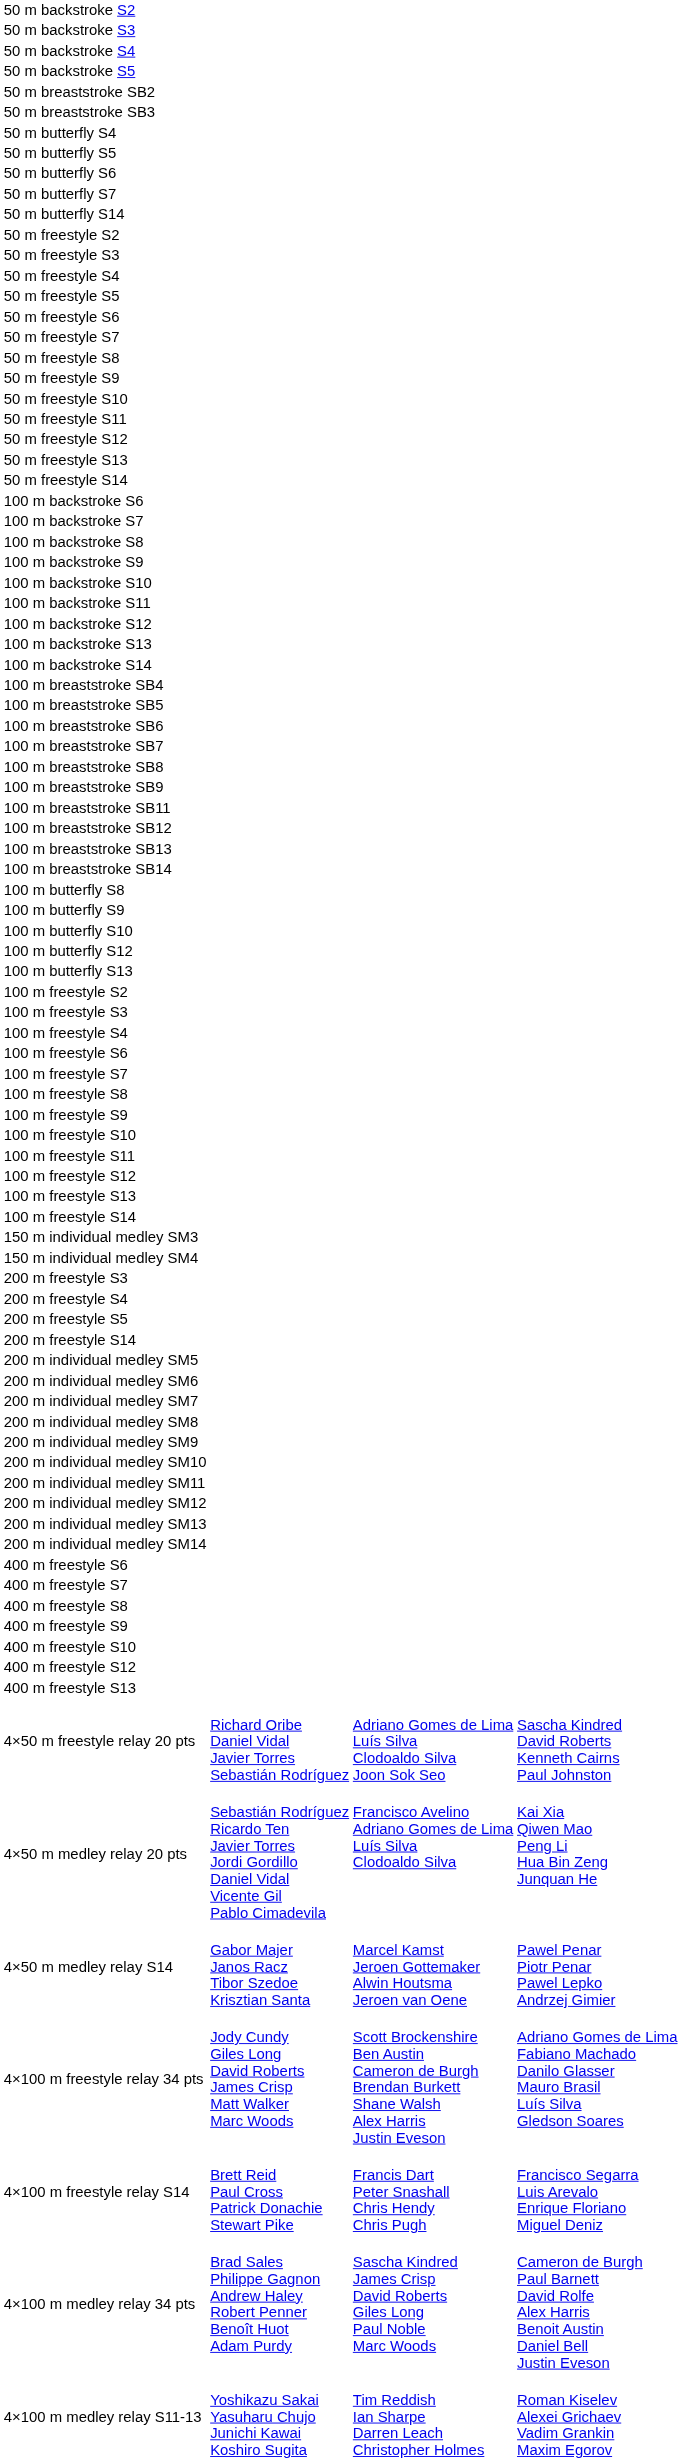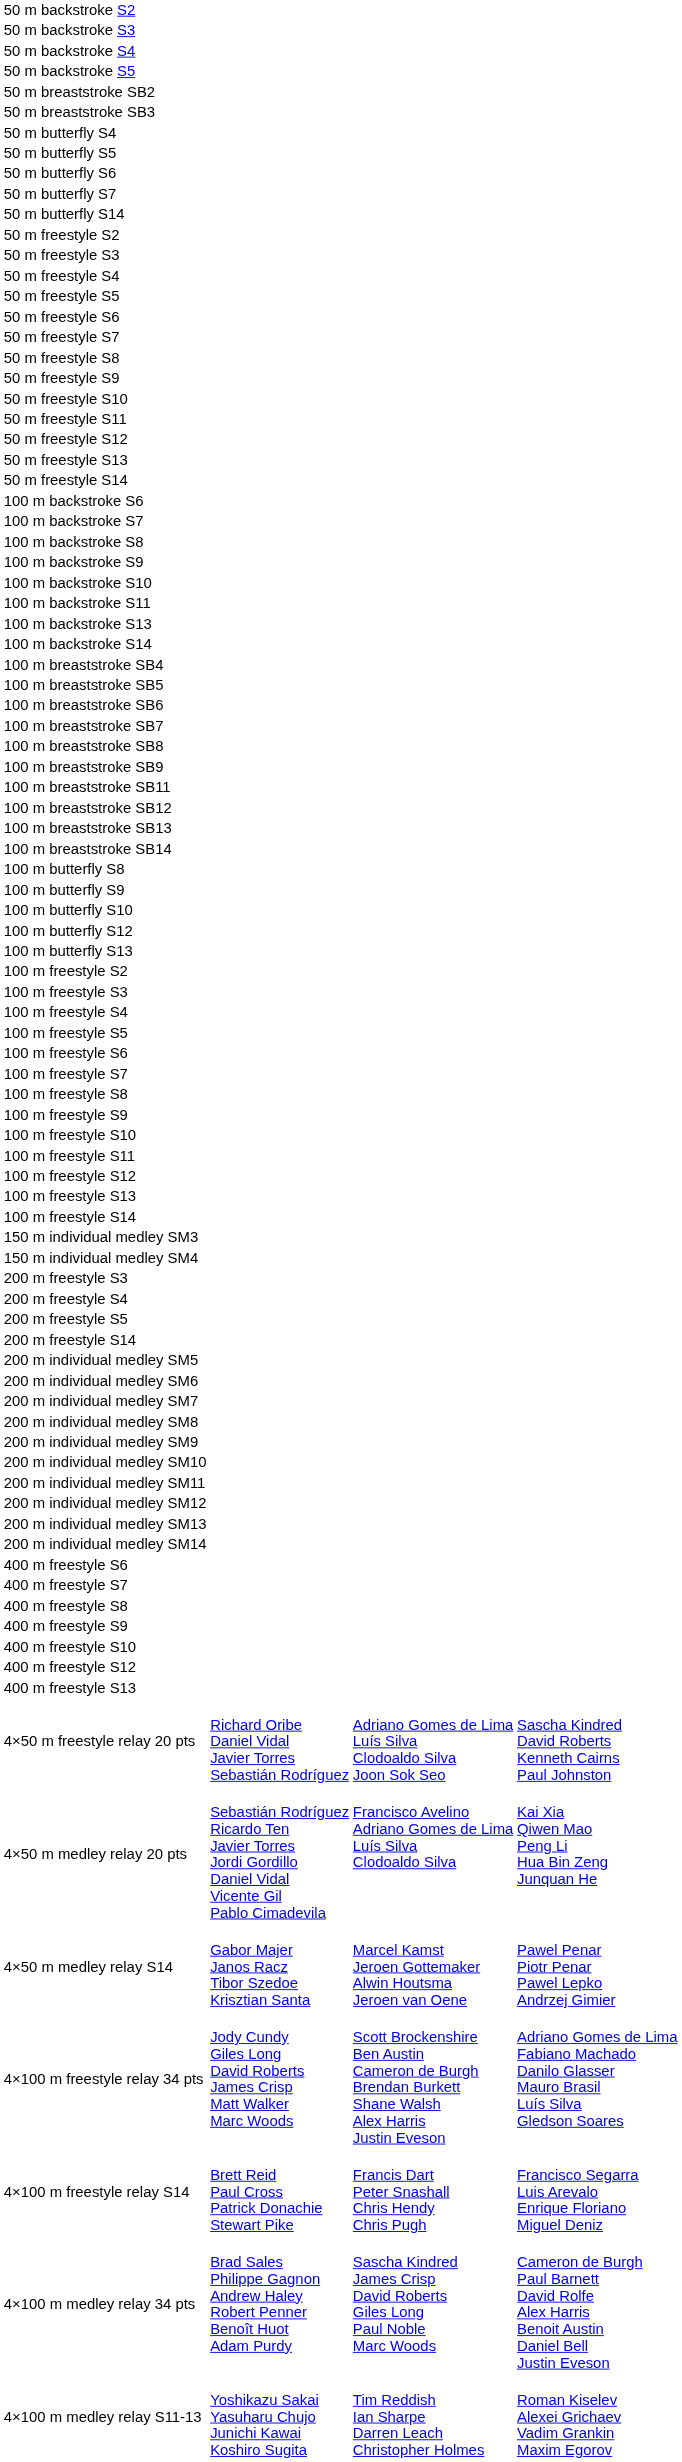- row: 100 m backstroke S12
+ row: 100 m freestyle S5
